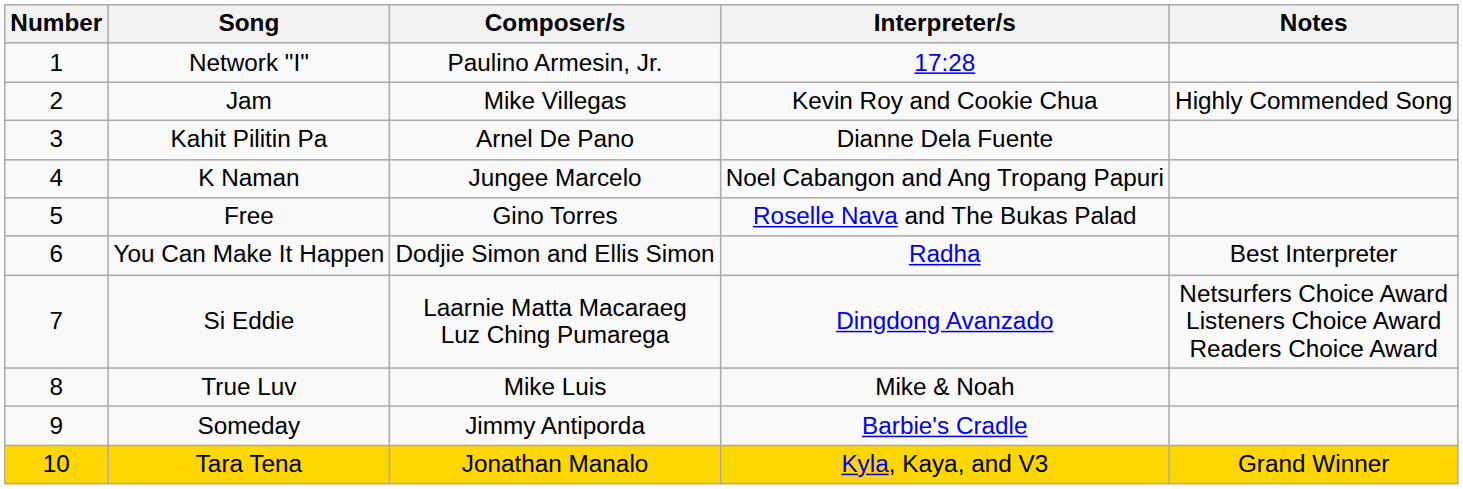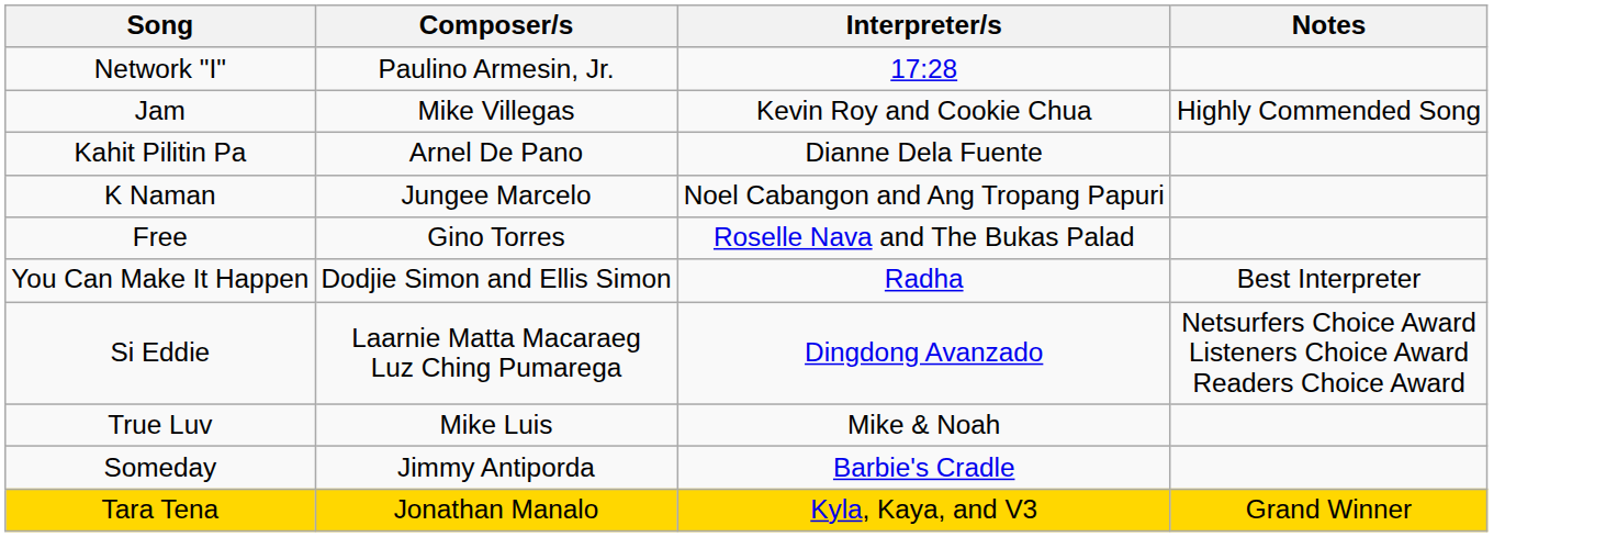- column: Number | 1 | 2 | 3 | 4 | 5 | 6 | 7 | 8 | 9 | 10
